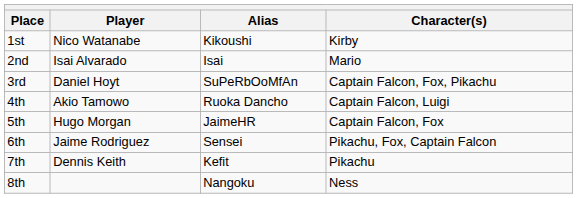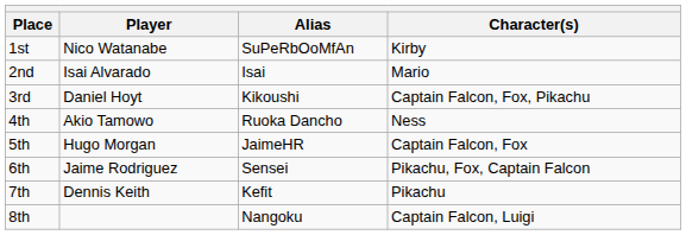1st | Alias: Kikoushi -> SuPeRbOoMfAn
3rd | Alias: SuPeRbOoMfAn -> Kikoushi
4th | Character(s): Captain Falcon, Luigi -> Ness
8th | Character(s): Ness -> Captain Falcon, Luigi
